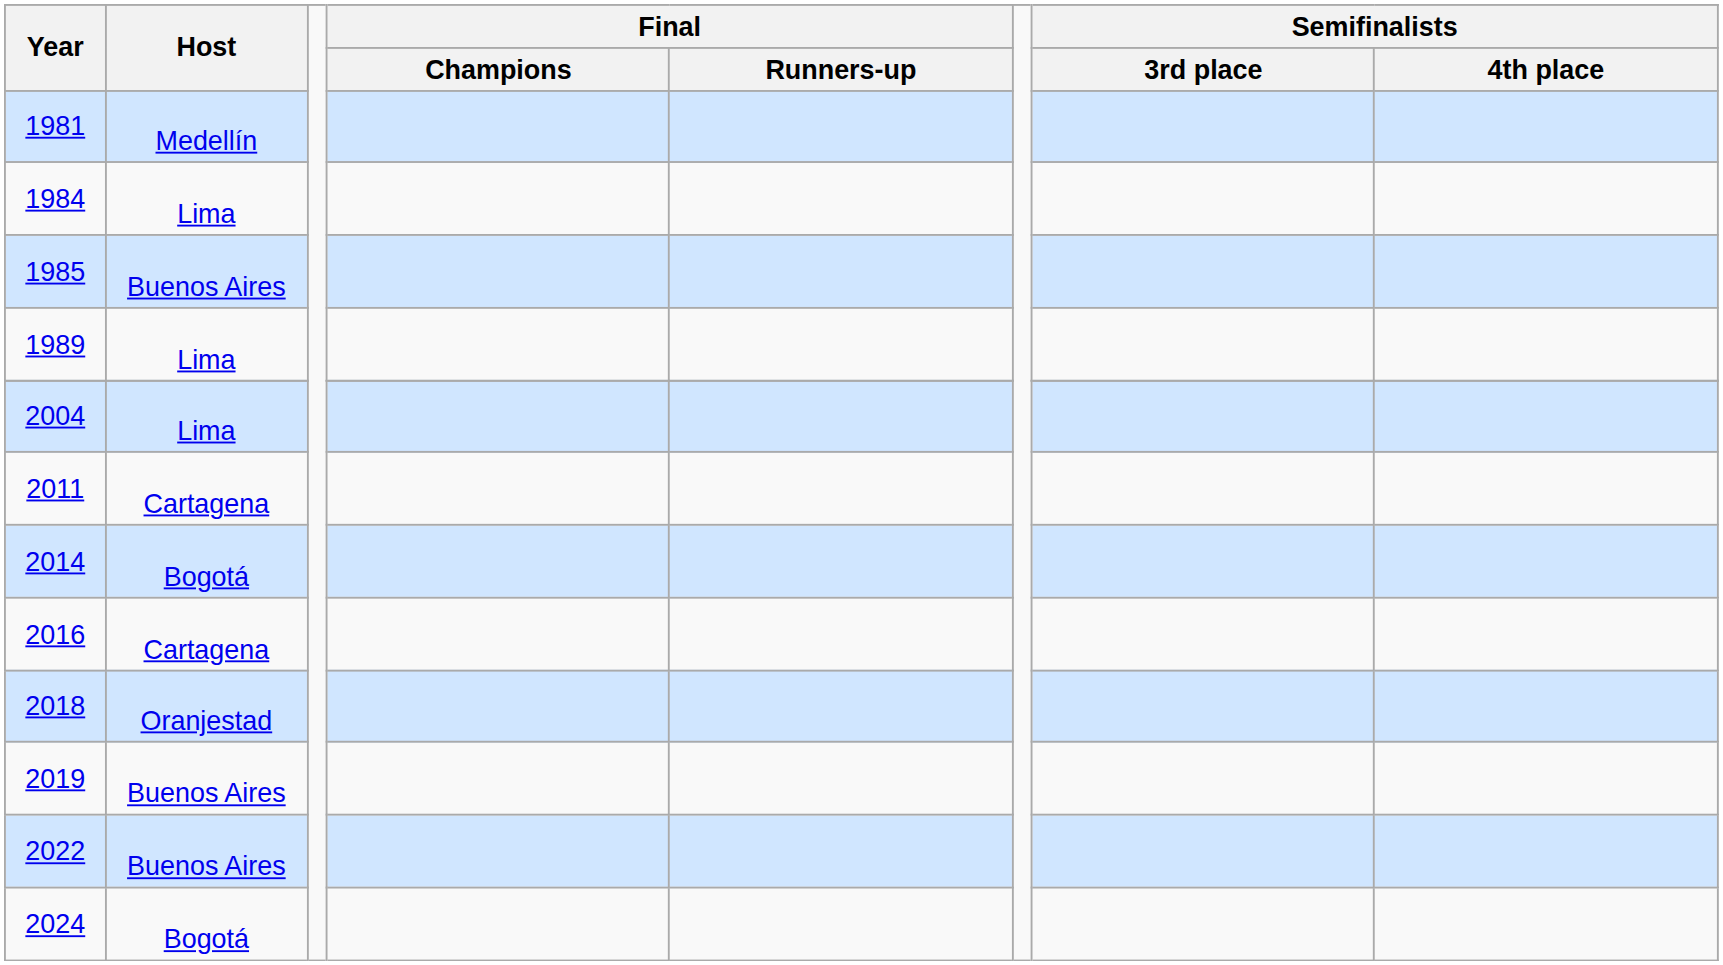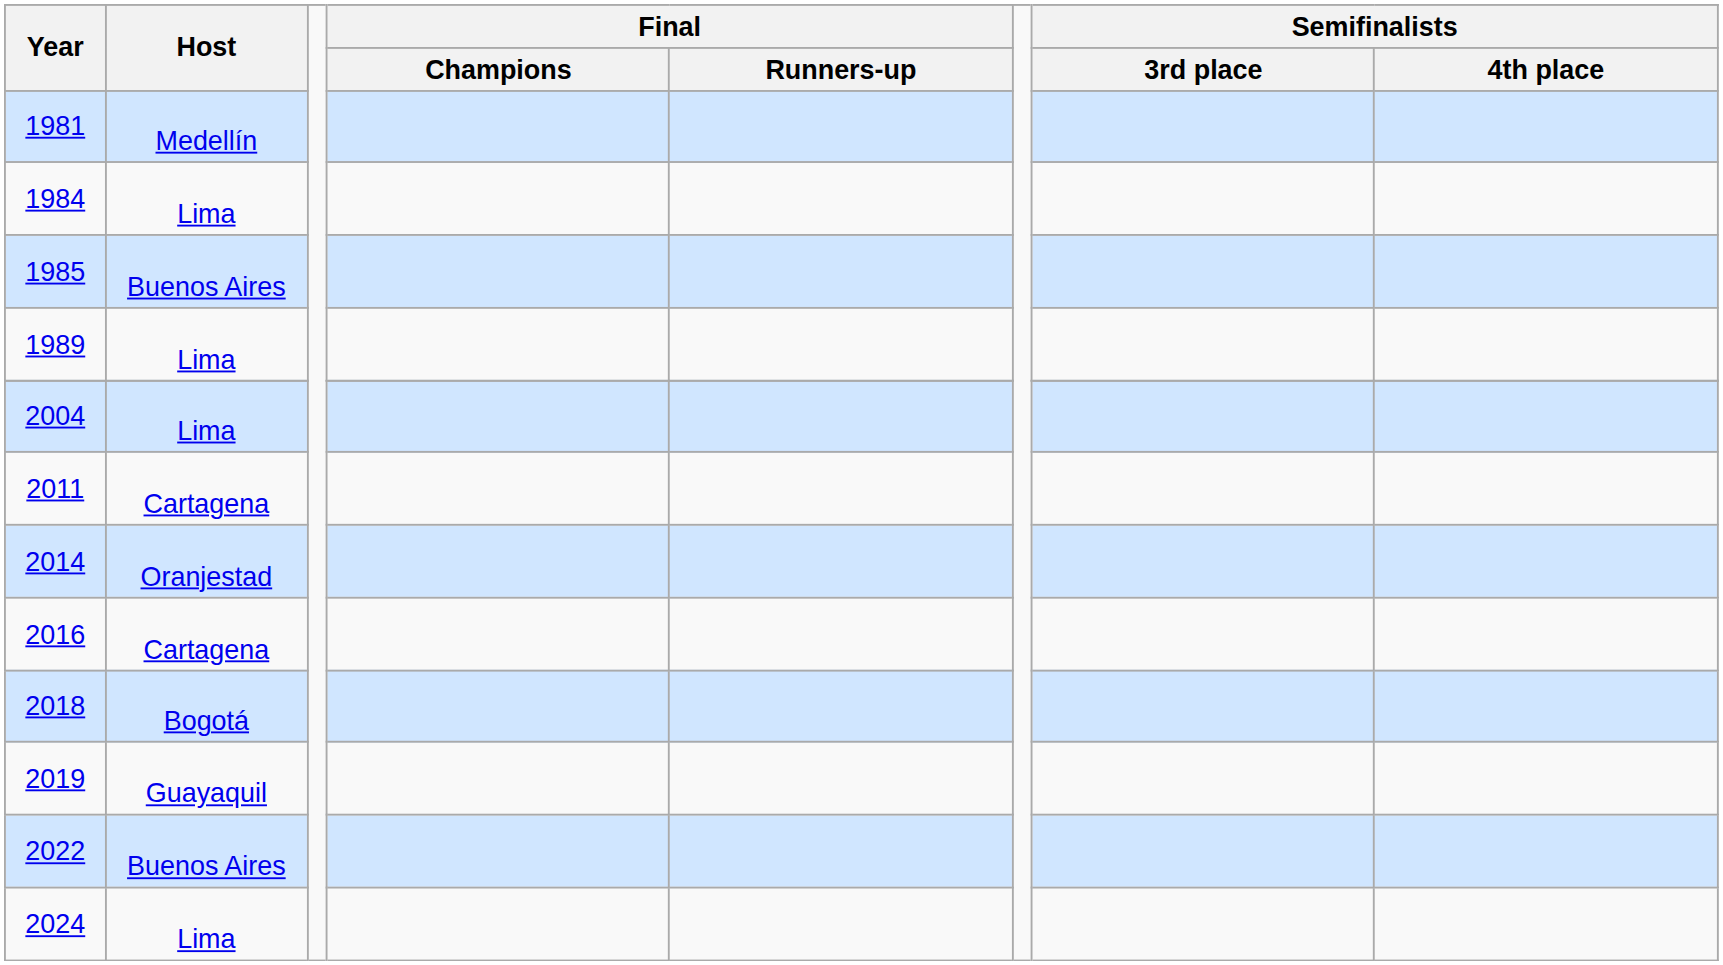2014 | Host: Bogotá -> Oranjestad
2018 | Host: Oranjestad -> Bogotá
2019 | Host: Buenos Aires -> Guayaquil
2024 | Host: Bogotá -> Lima
